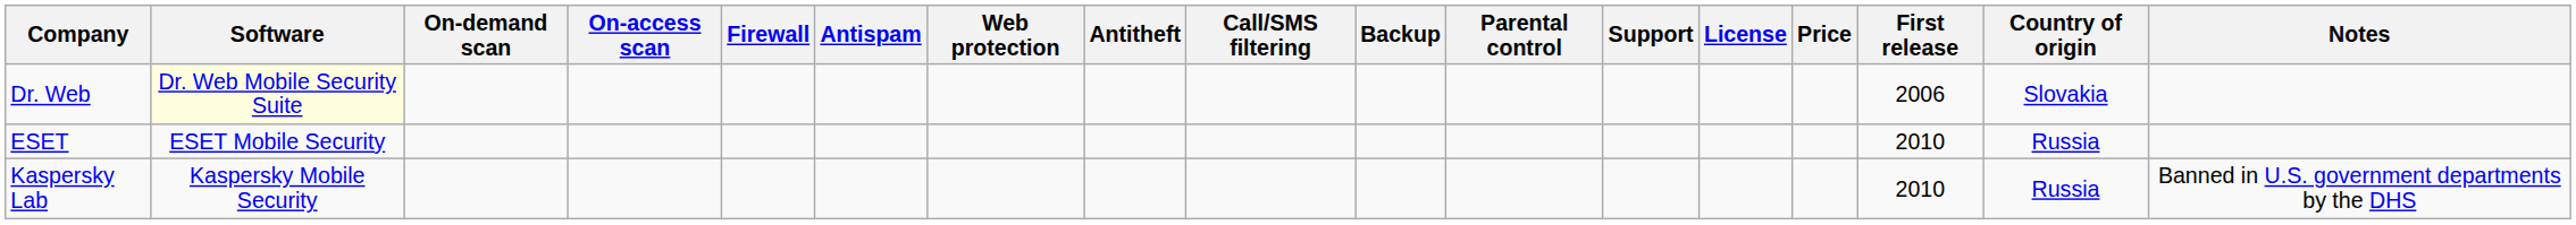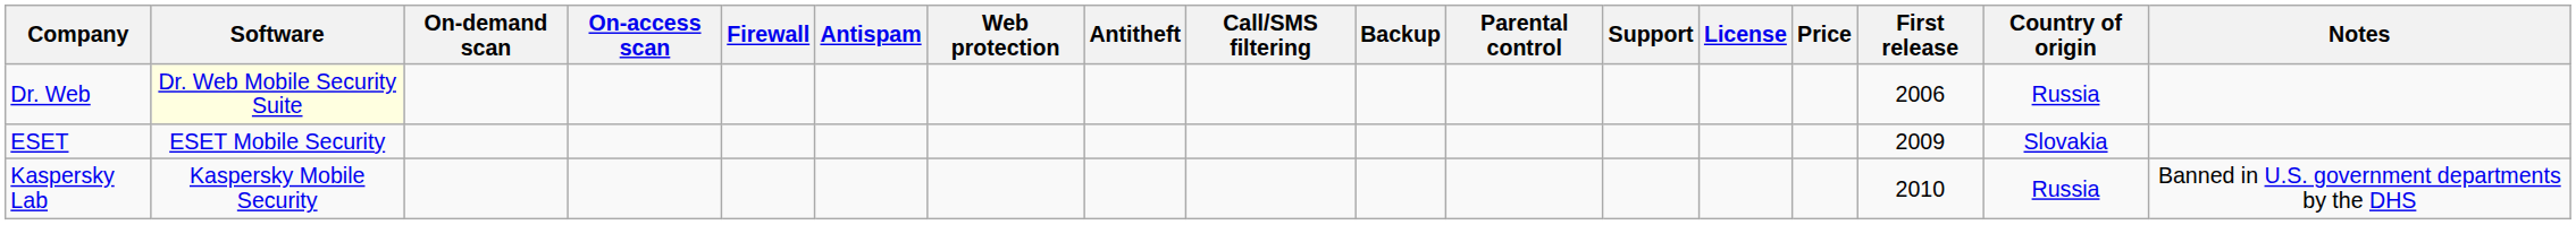Dr. Web | Country of origin: Slovakia -> Russia
ESET | First release: 2010 -> 2009
ESET | Country of origin: Russia -> Slovakia
